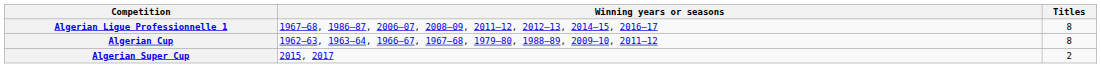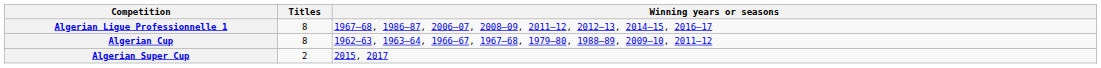columns swapped: Titles <-> Winning years or seasons
